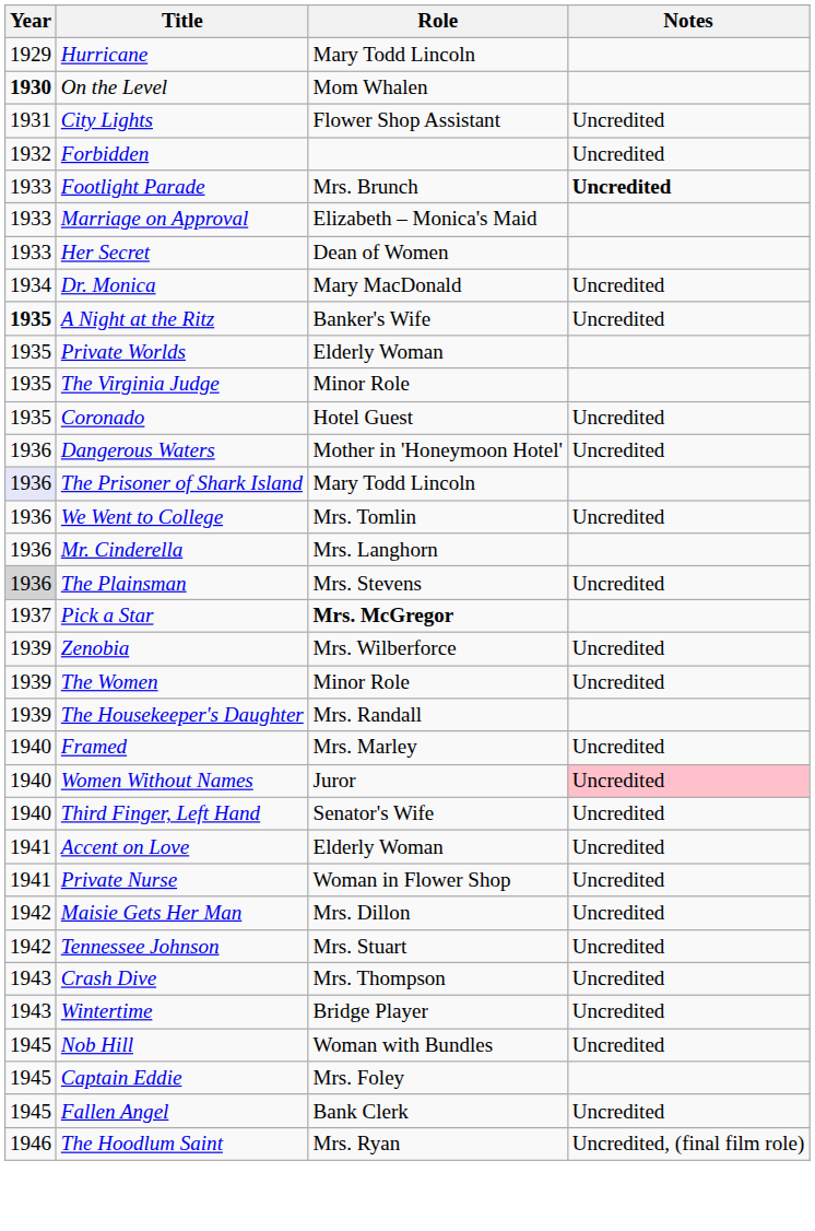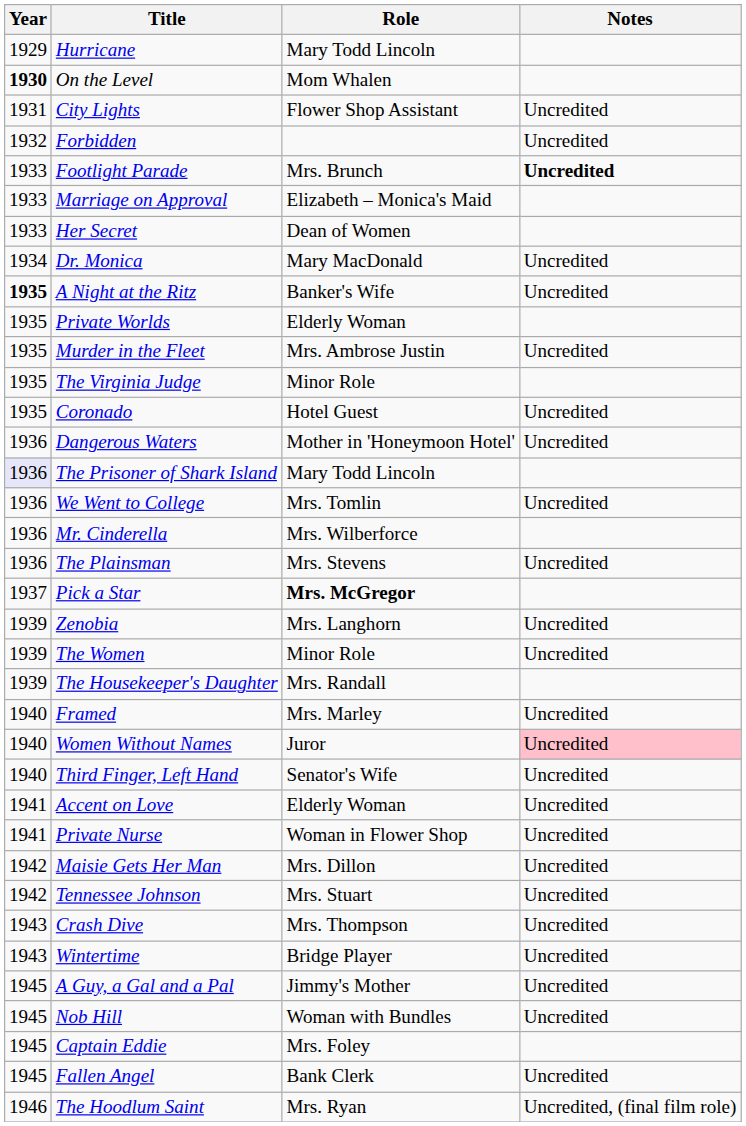+ row: 1935 | Murder in the Fleet | Mrs. Ambrose Justin | Uncredited
Mr. Cinderella | Role: Mrs. Langhorn -> Mrs. Wilberforce
The Plainsman | Year: lightgrey background -> no background
Zenobia | Role: Mrs. Wilberforce -> Mrs. Langhorn
+ row: 1945 | A Guy, a Gal and a Pal | Jimmy's Mother | Uncredited
